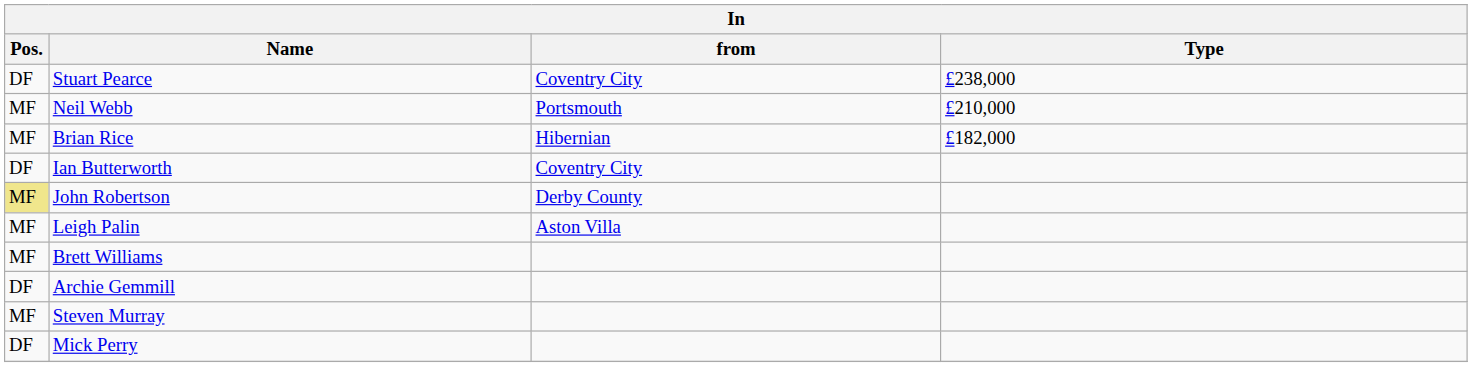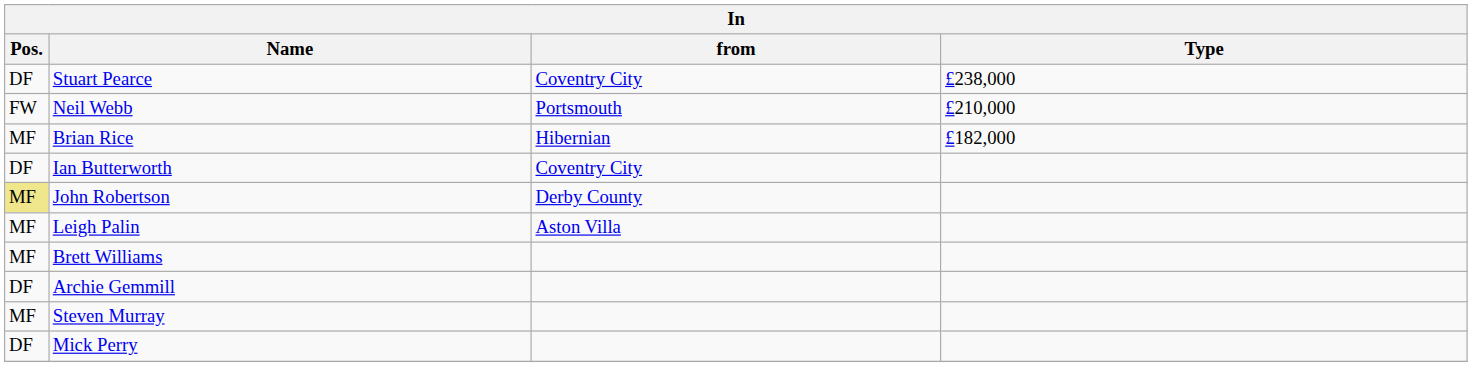Neil Webb | Pos.: MF -> FW
